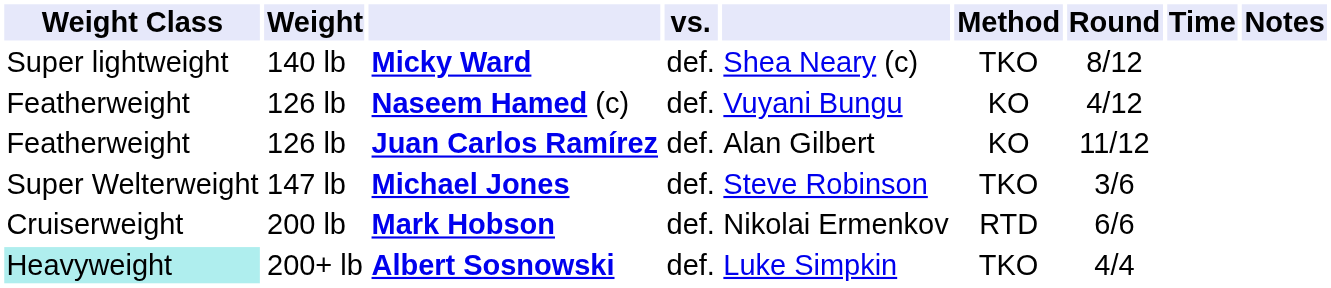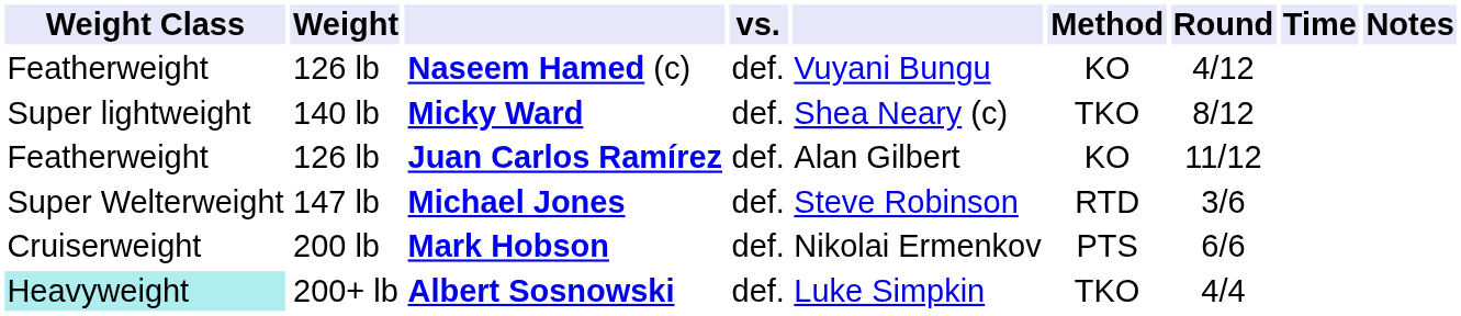rows swapped: Naseem Hamed (c) <-> Micky Ward
Michael Jones | Method: TKO -> RTD
Mark Hobson | Method: RTD -> PTS
